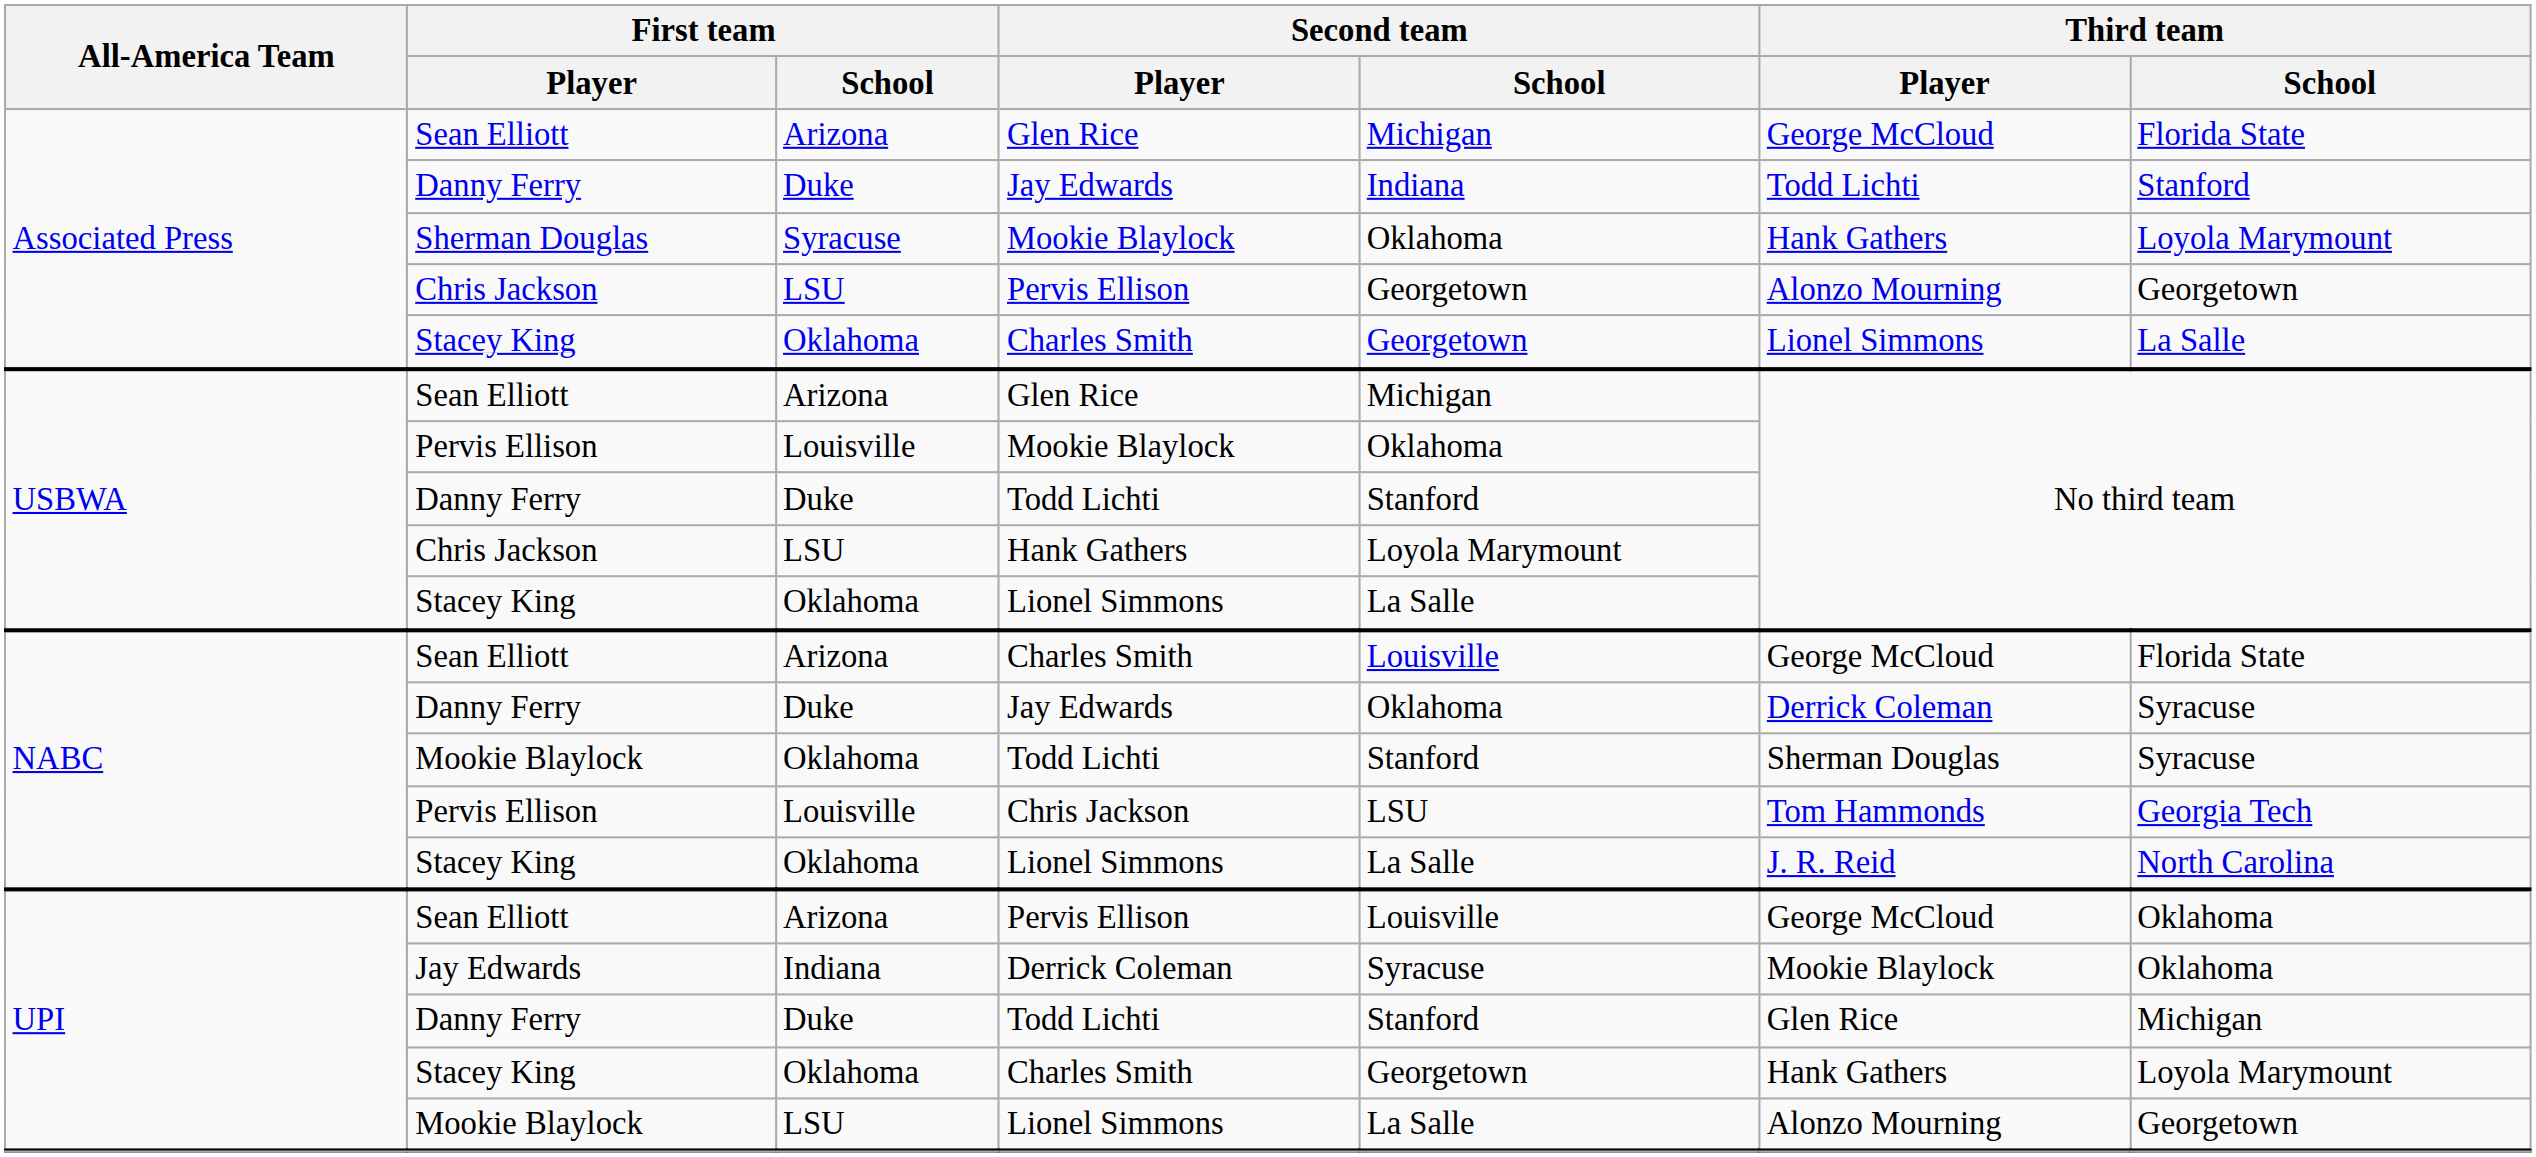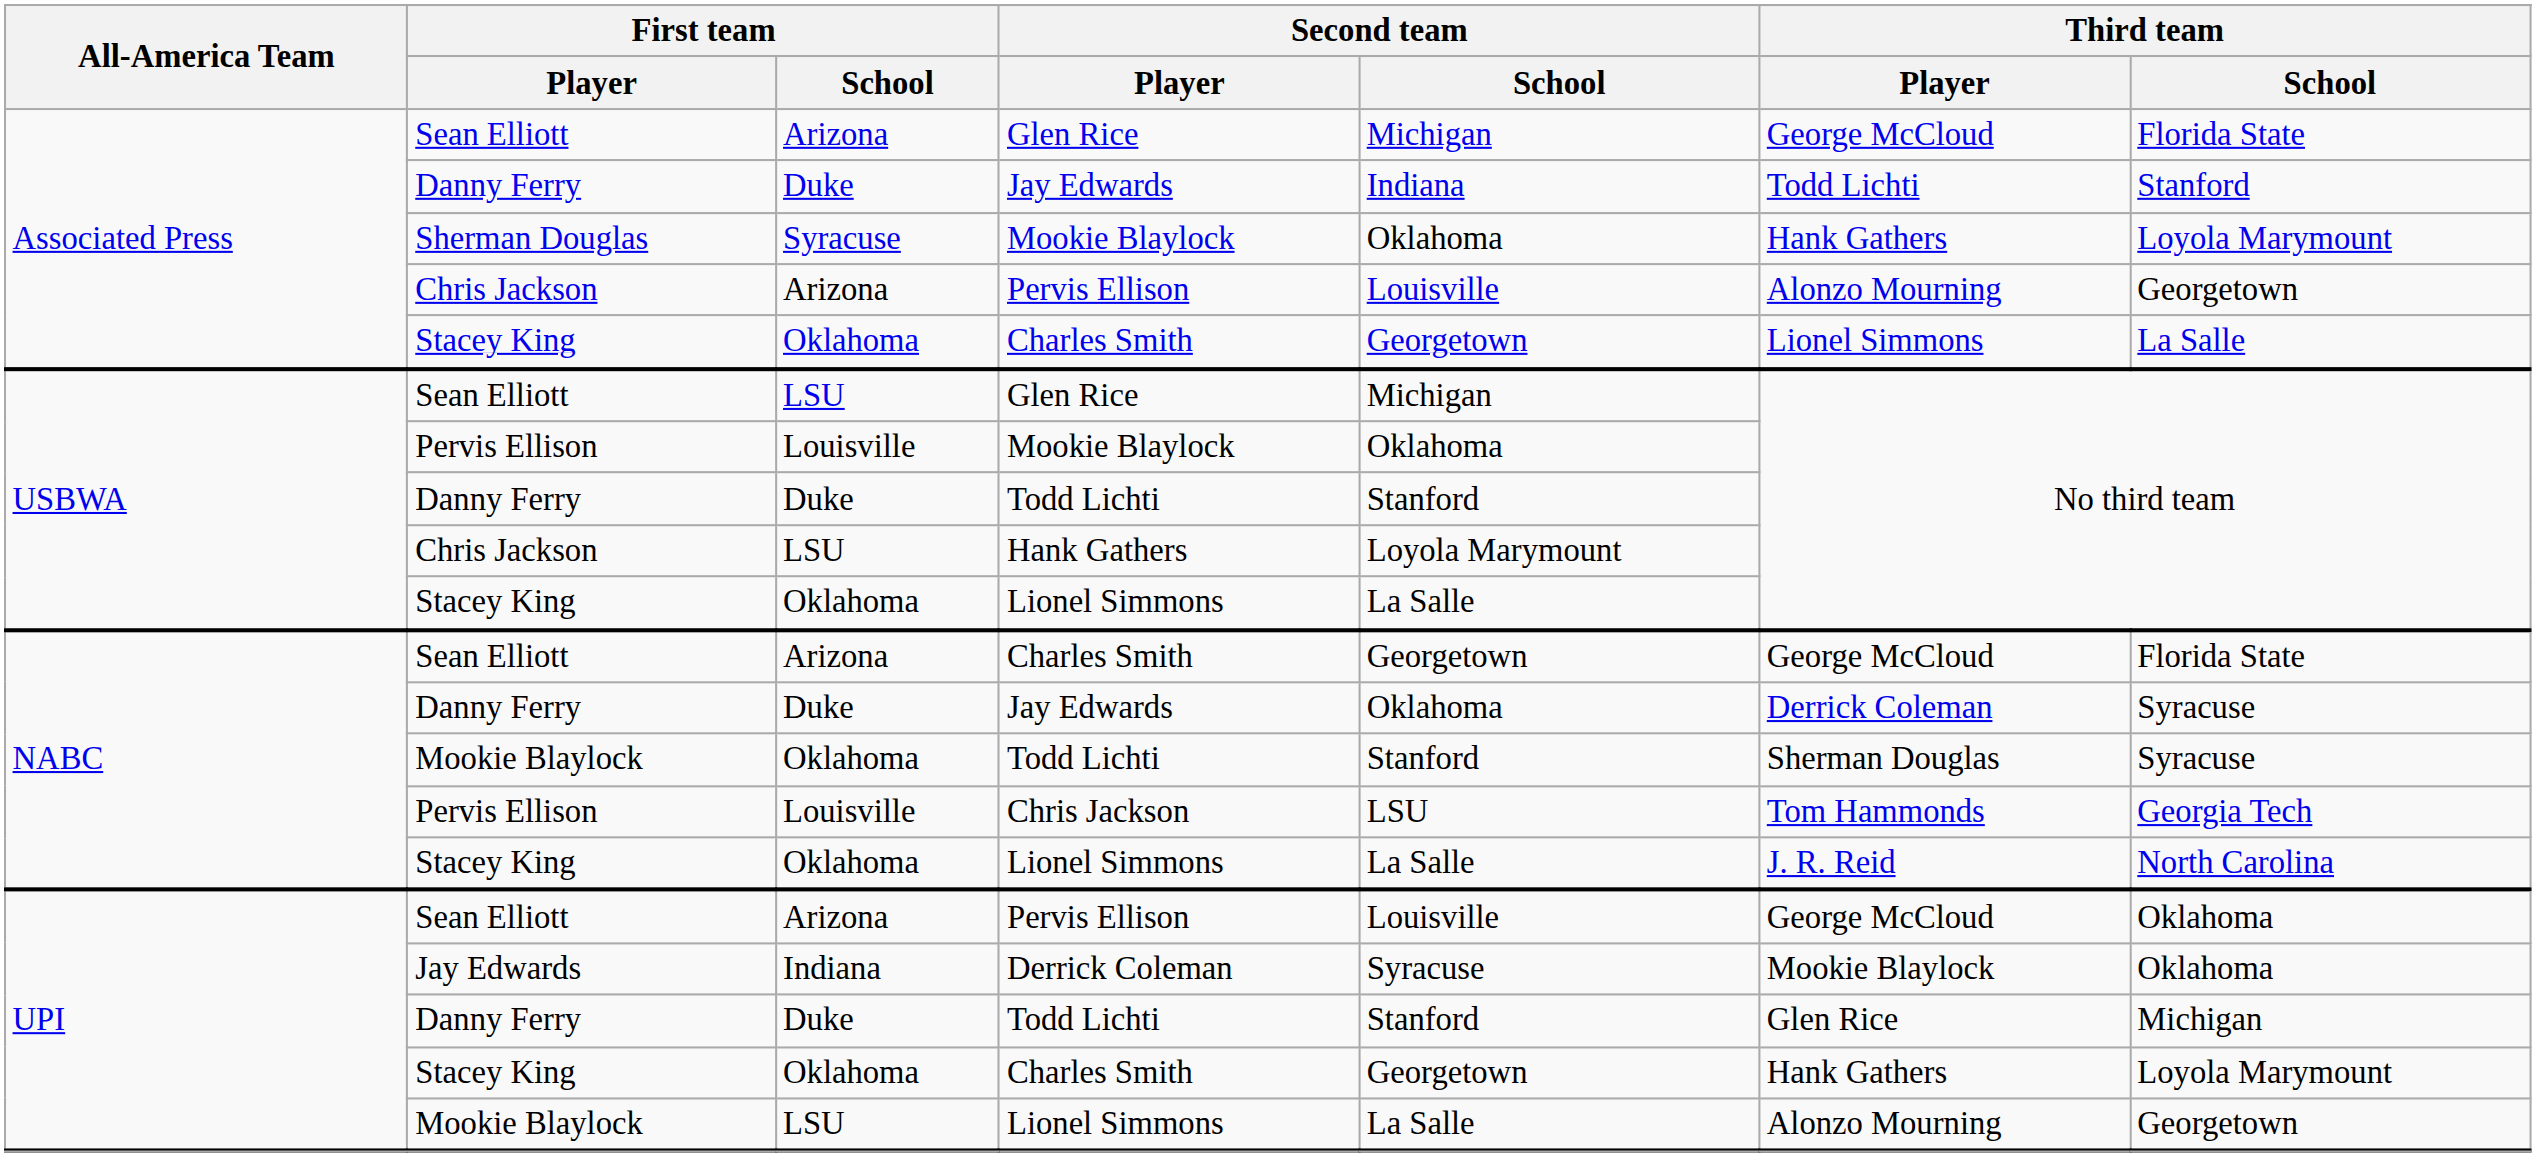Associated Press / Pervis Ellison | First team / School: LSU -> Arizona
Associated Press / Pervis Ellison | Second team / School: Georgetown -> Louisville
USBWA / Glen Rice | First team / School: Arizona -> LSU
NABC / Charles Smith | Second team / School: Louisville -> Georgetown
